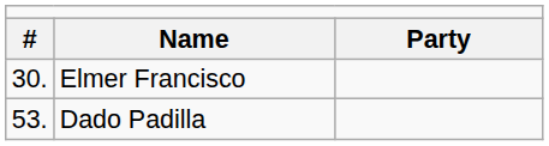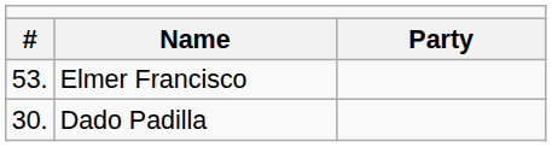Elmer Francisco | column 1: 30. -> 53.
Dado Padilla | column 1: 53. -> 30.
